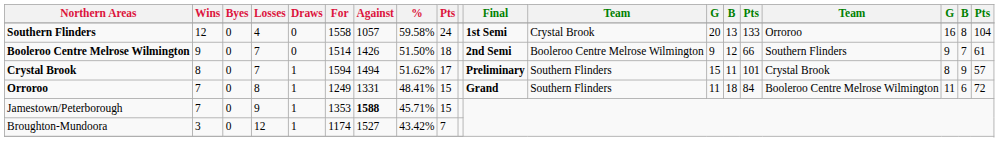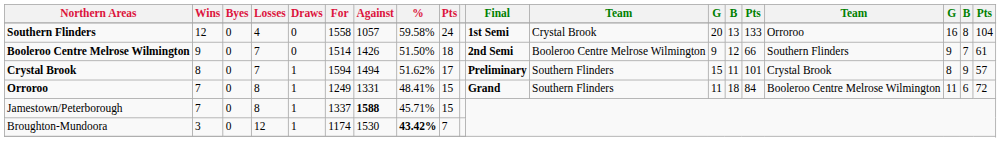Jamestown/Peterborough | Losses: 9 -> 8
Jamestown/Peterborough | For: 1353 -> 1337
Broughton-Mundoora | Against: 1527 -> 1530
Broughton-Mundoora | %: normal -> bold
